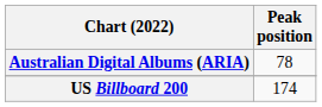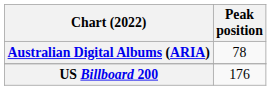US Billboard 200 | Peak position: 174 -> 176
